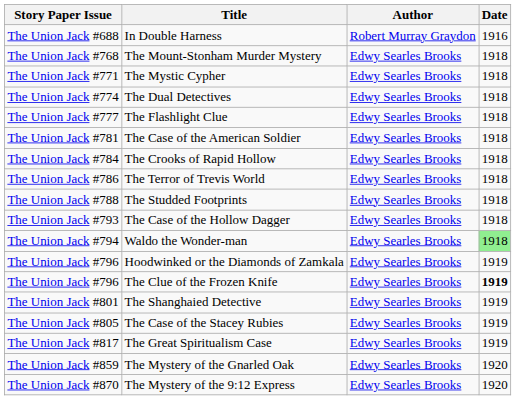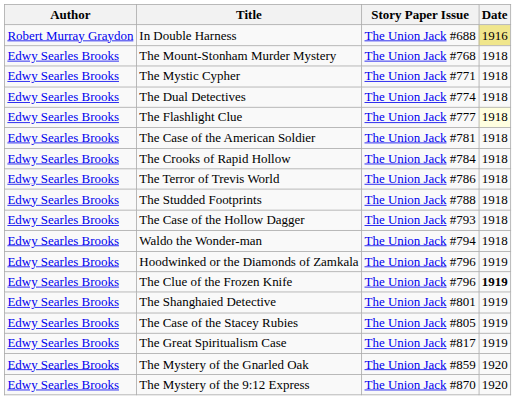columns swapped: Story Paper Issue <-> Author
In Double Harness | Date: no background -> khaki background
The Flashlight Clue | Date: no background -> lightyellow background
Waldo the Wonder-man | Date: lightgreen background -> no background
